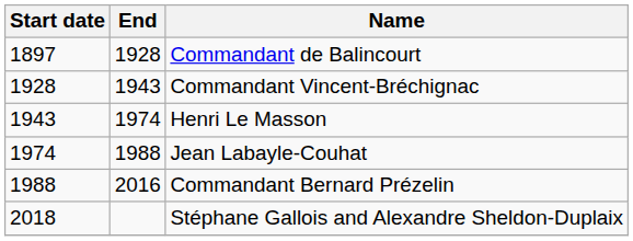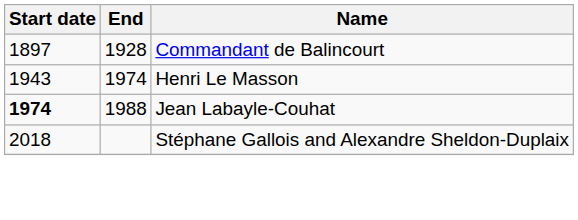- row: 1928 | 1943 | Commandant Vincent-Bréchignac
Jean Labayle-Couhat | Start date: normal -> bold
- row: 1988 | 2016 | Commandant Bernard Prézelin
